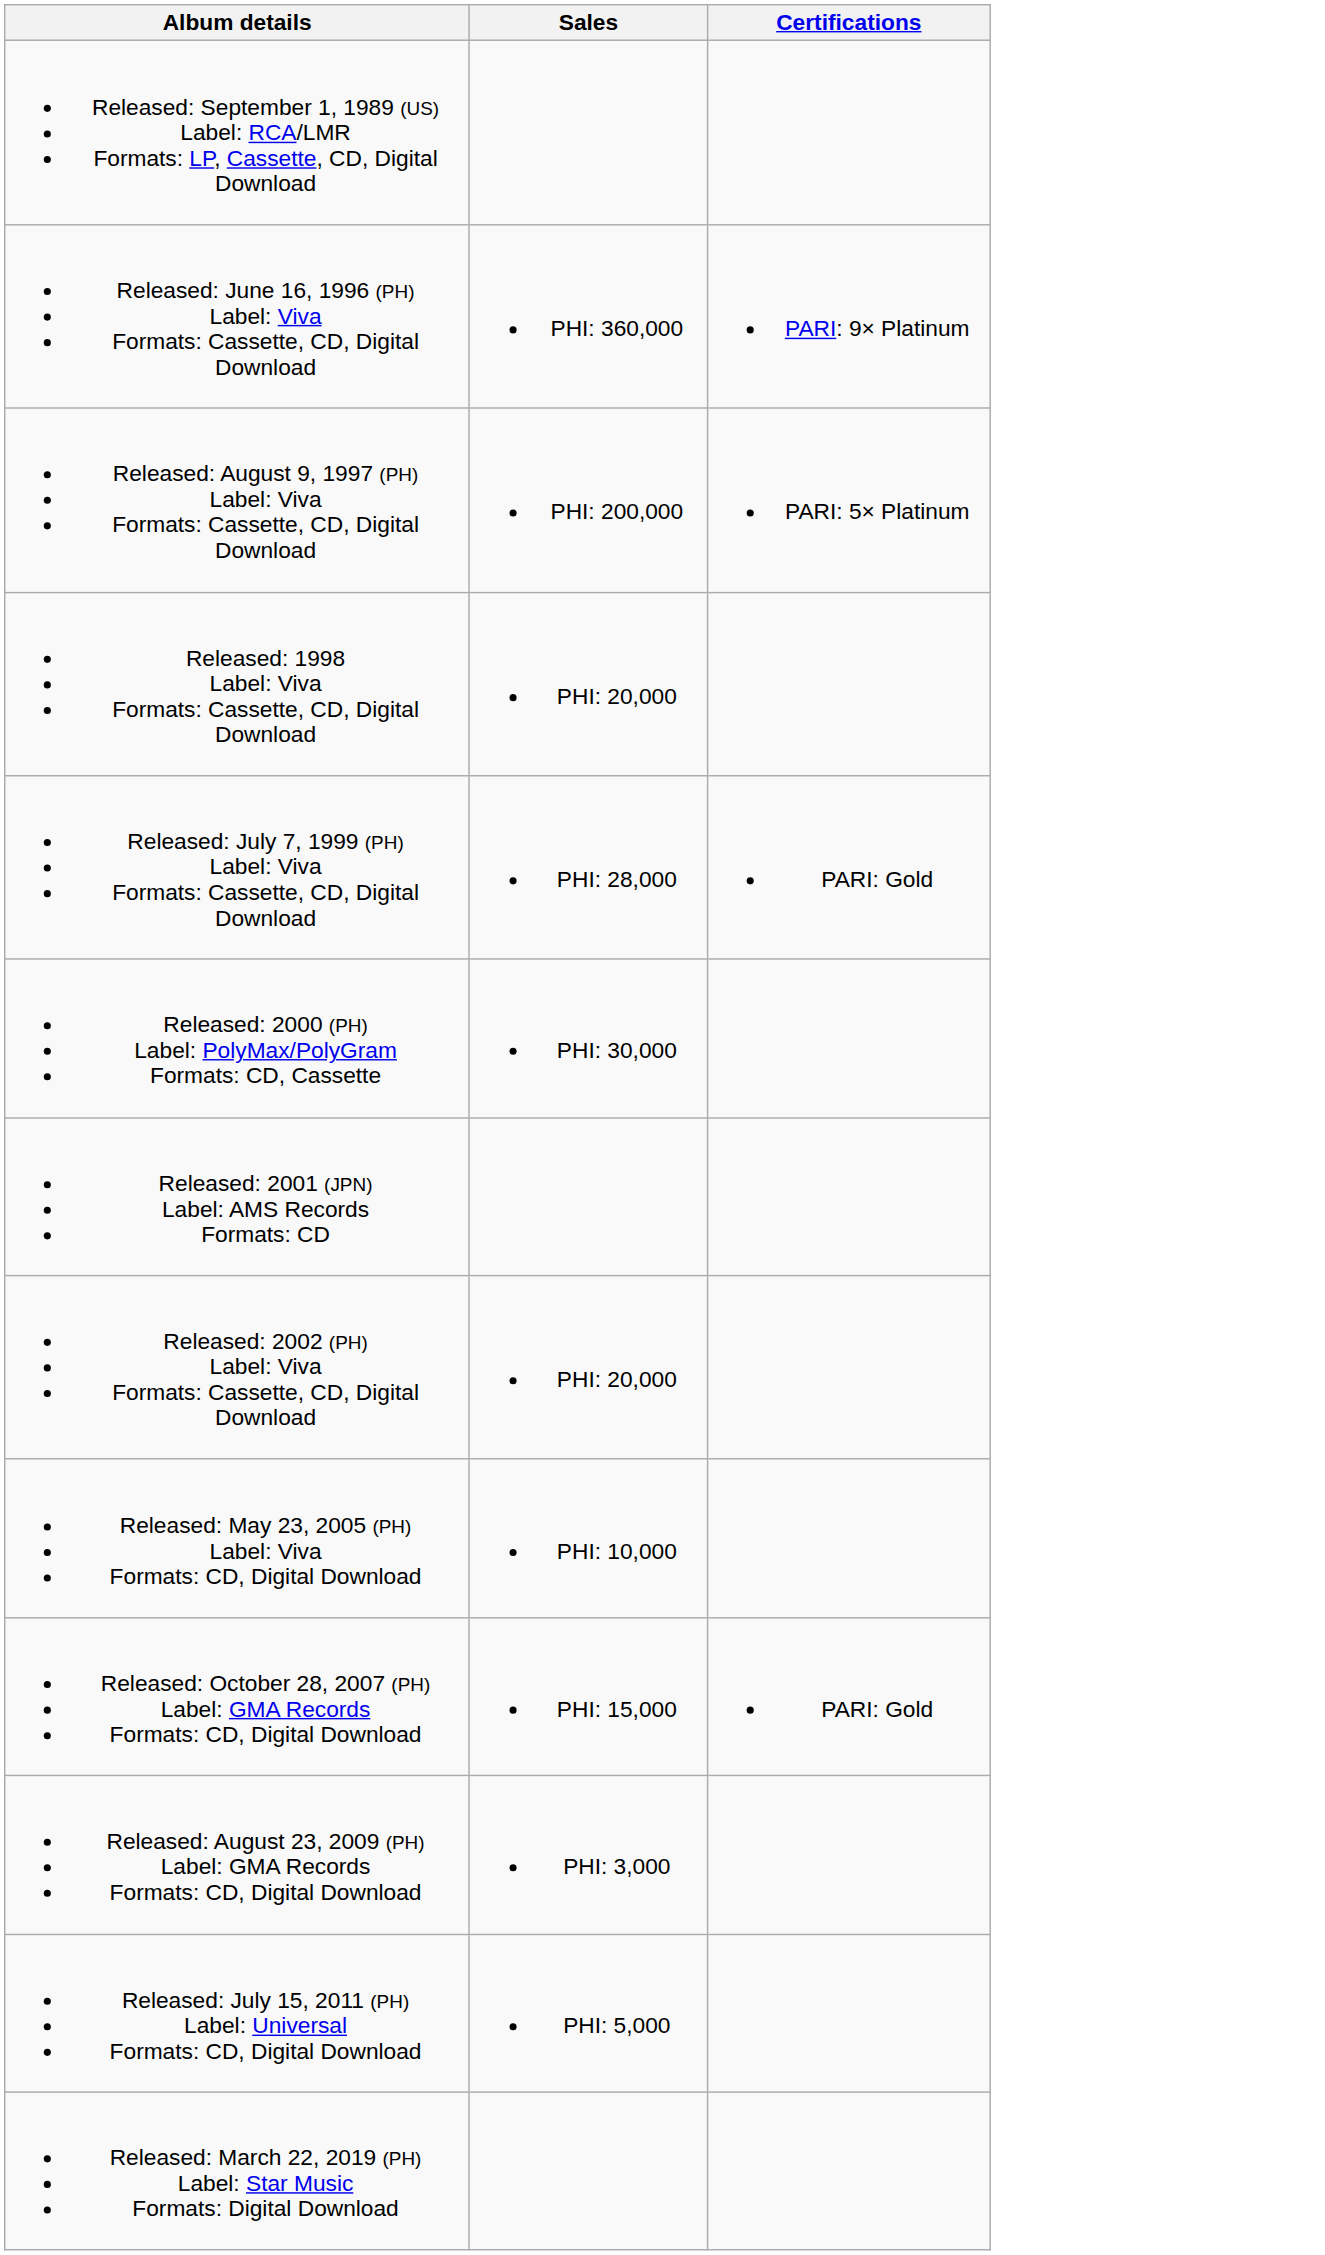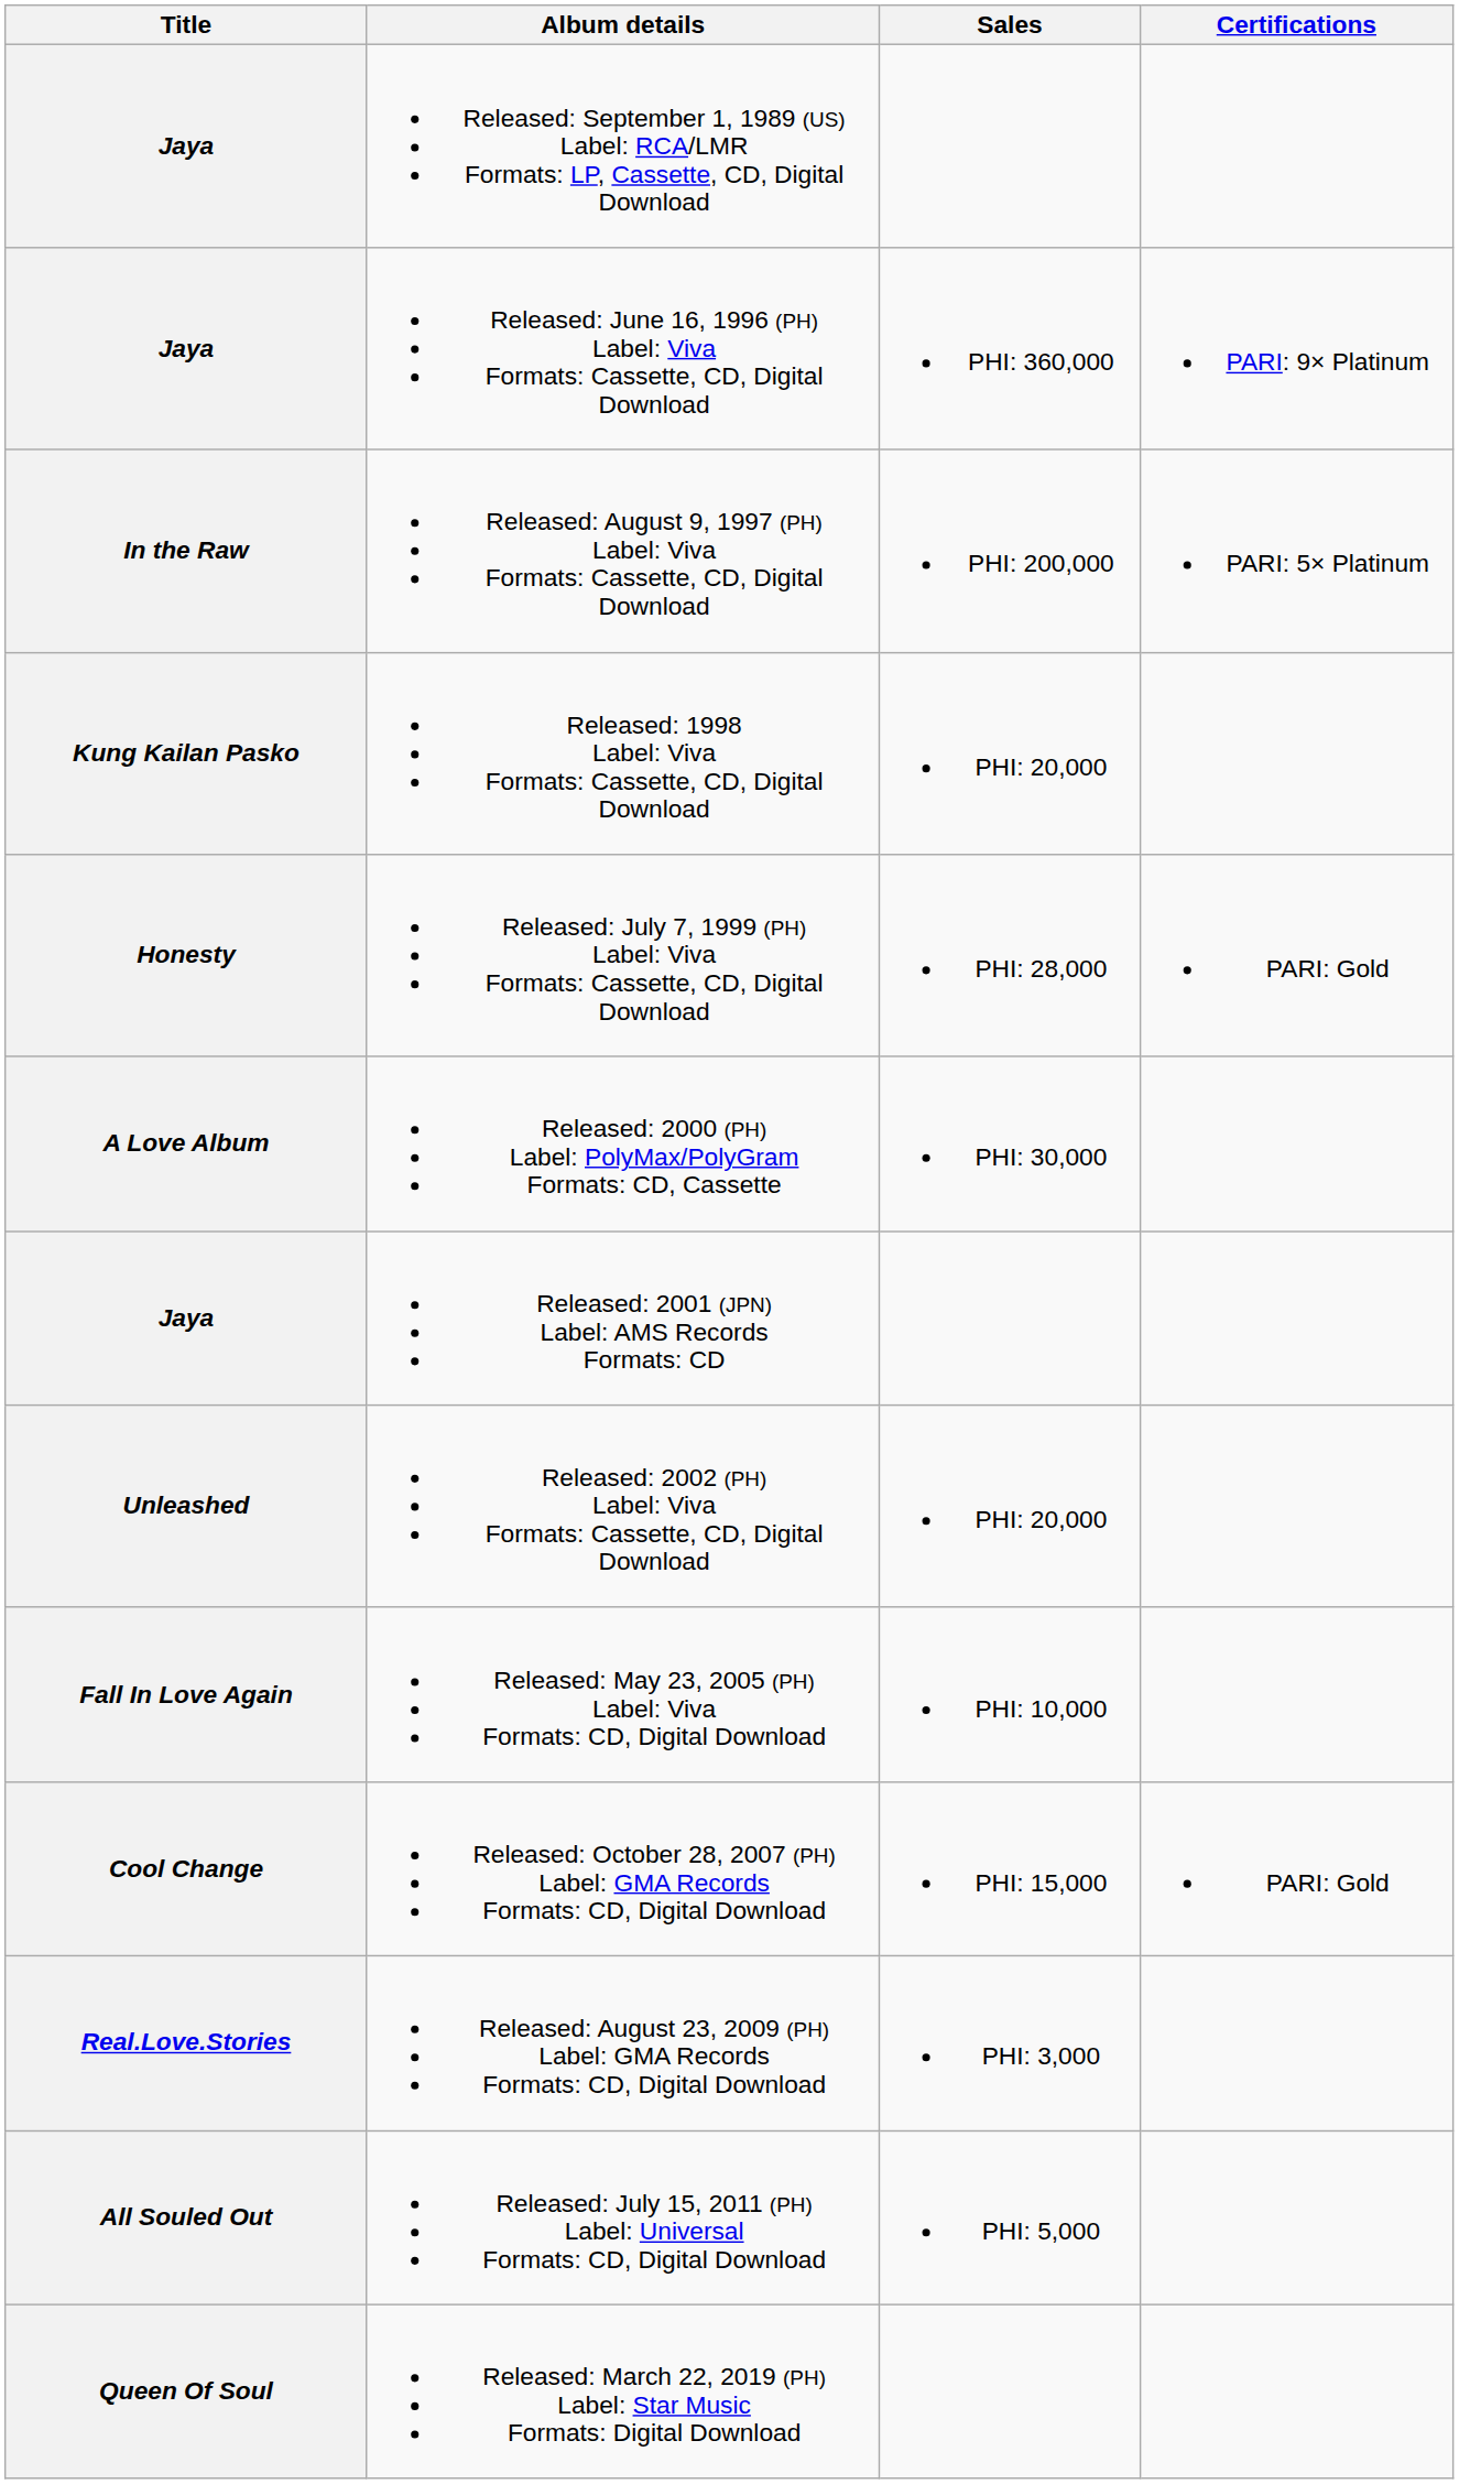+ column: Title | Jaya | Jaya | In the Raw | Kung Kailan Pasko | Honesty | A Love Album | Jaya | Unleashed | Fall In Love Again | Cool Change | Real.Love.Stories | All Souled Out | Queen Of Soul
